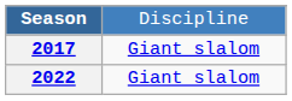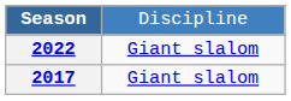rows swapped: 2017 <-> 2022
